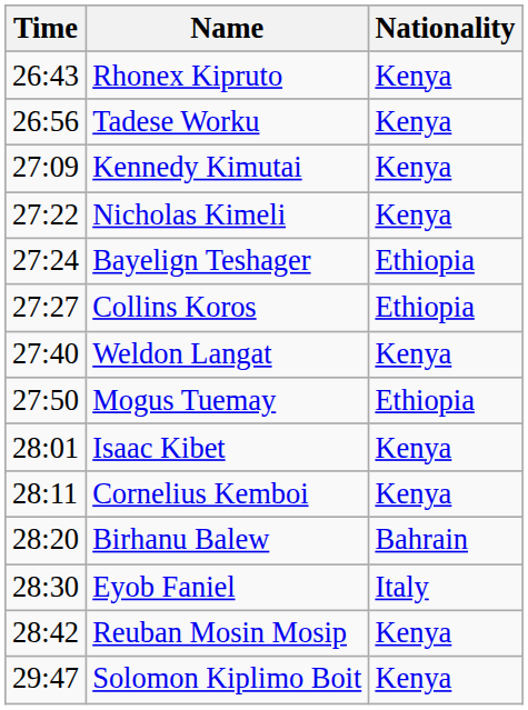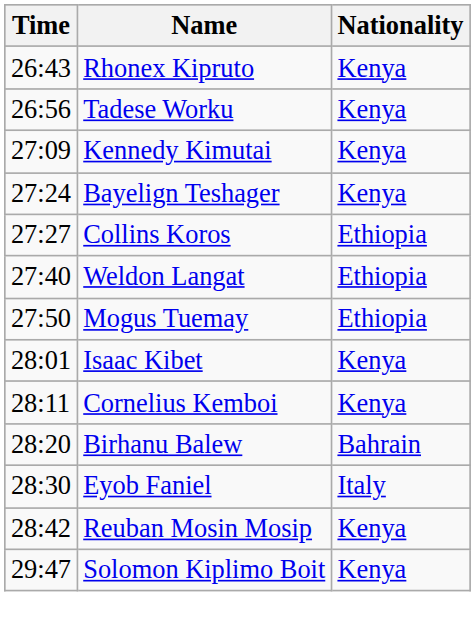- row: 27:22 | Nicholas Kimeli | Kenya
Bayelign Teshager | Nationality: Ethiopia -> Kenya
Weldon Langat | Nationality: Kenya -> Ethiopia
